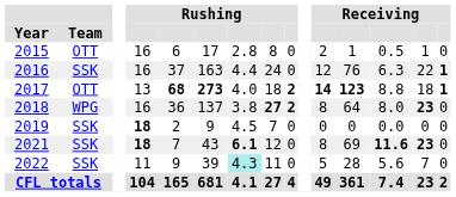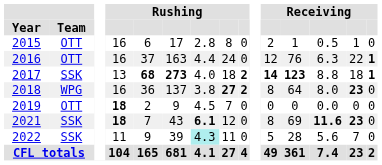2016 | Team: SSK -> OTT
2017 | Team: OTT -> SSK
2019 | Team: SSK -> OTT
